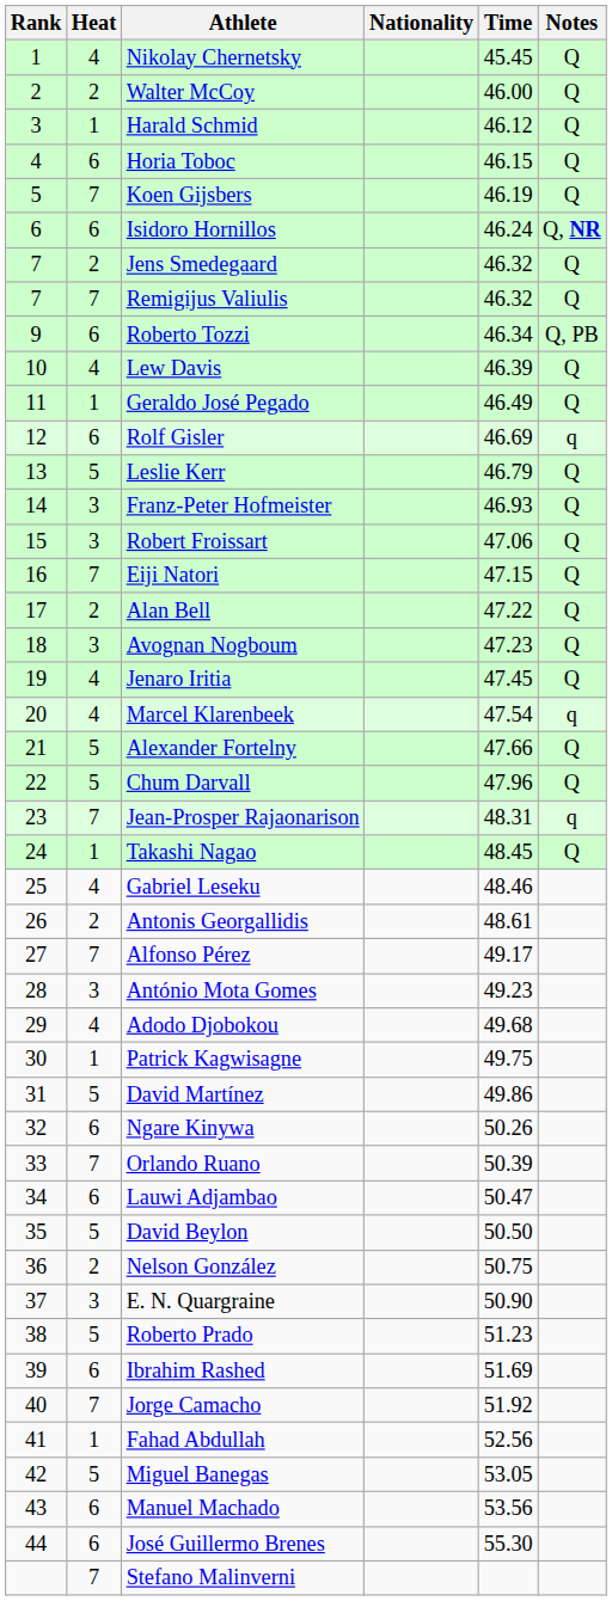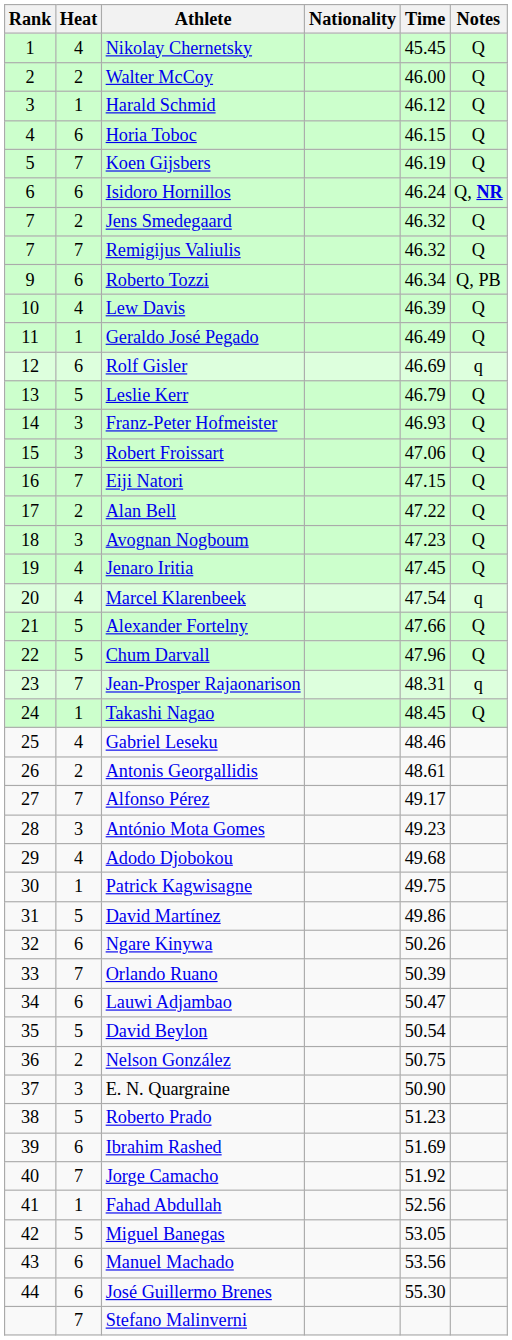David Beylon | Time: 50.50 -> 50.54
